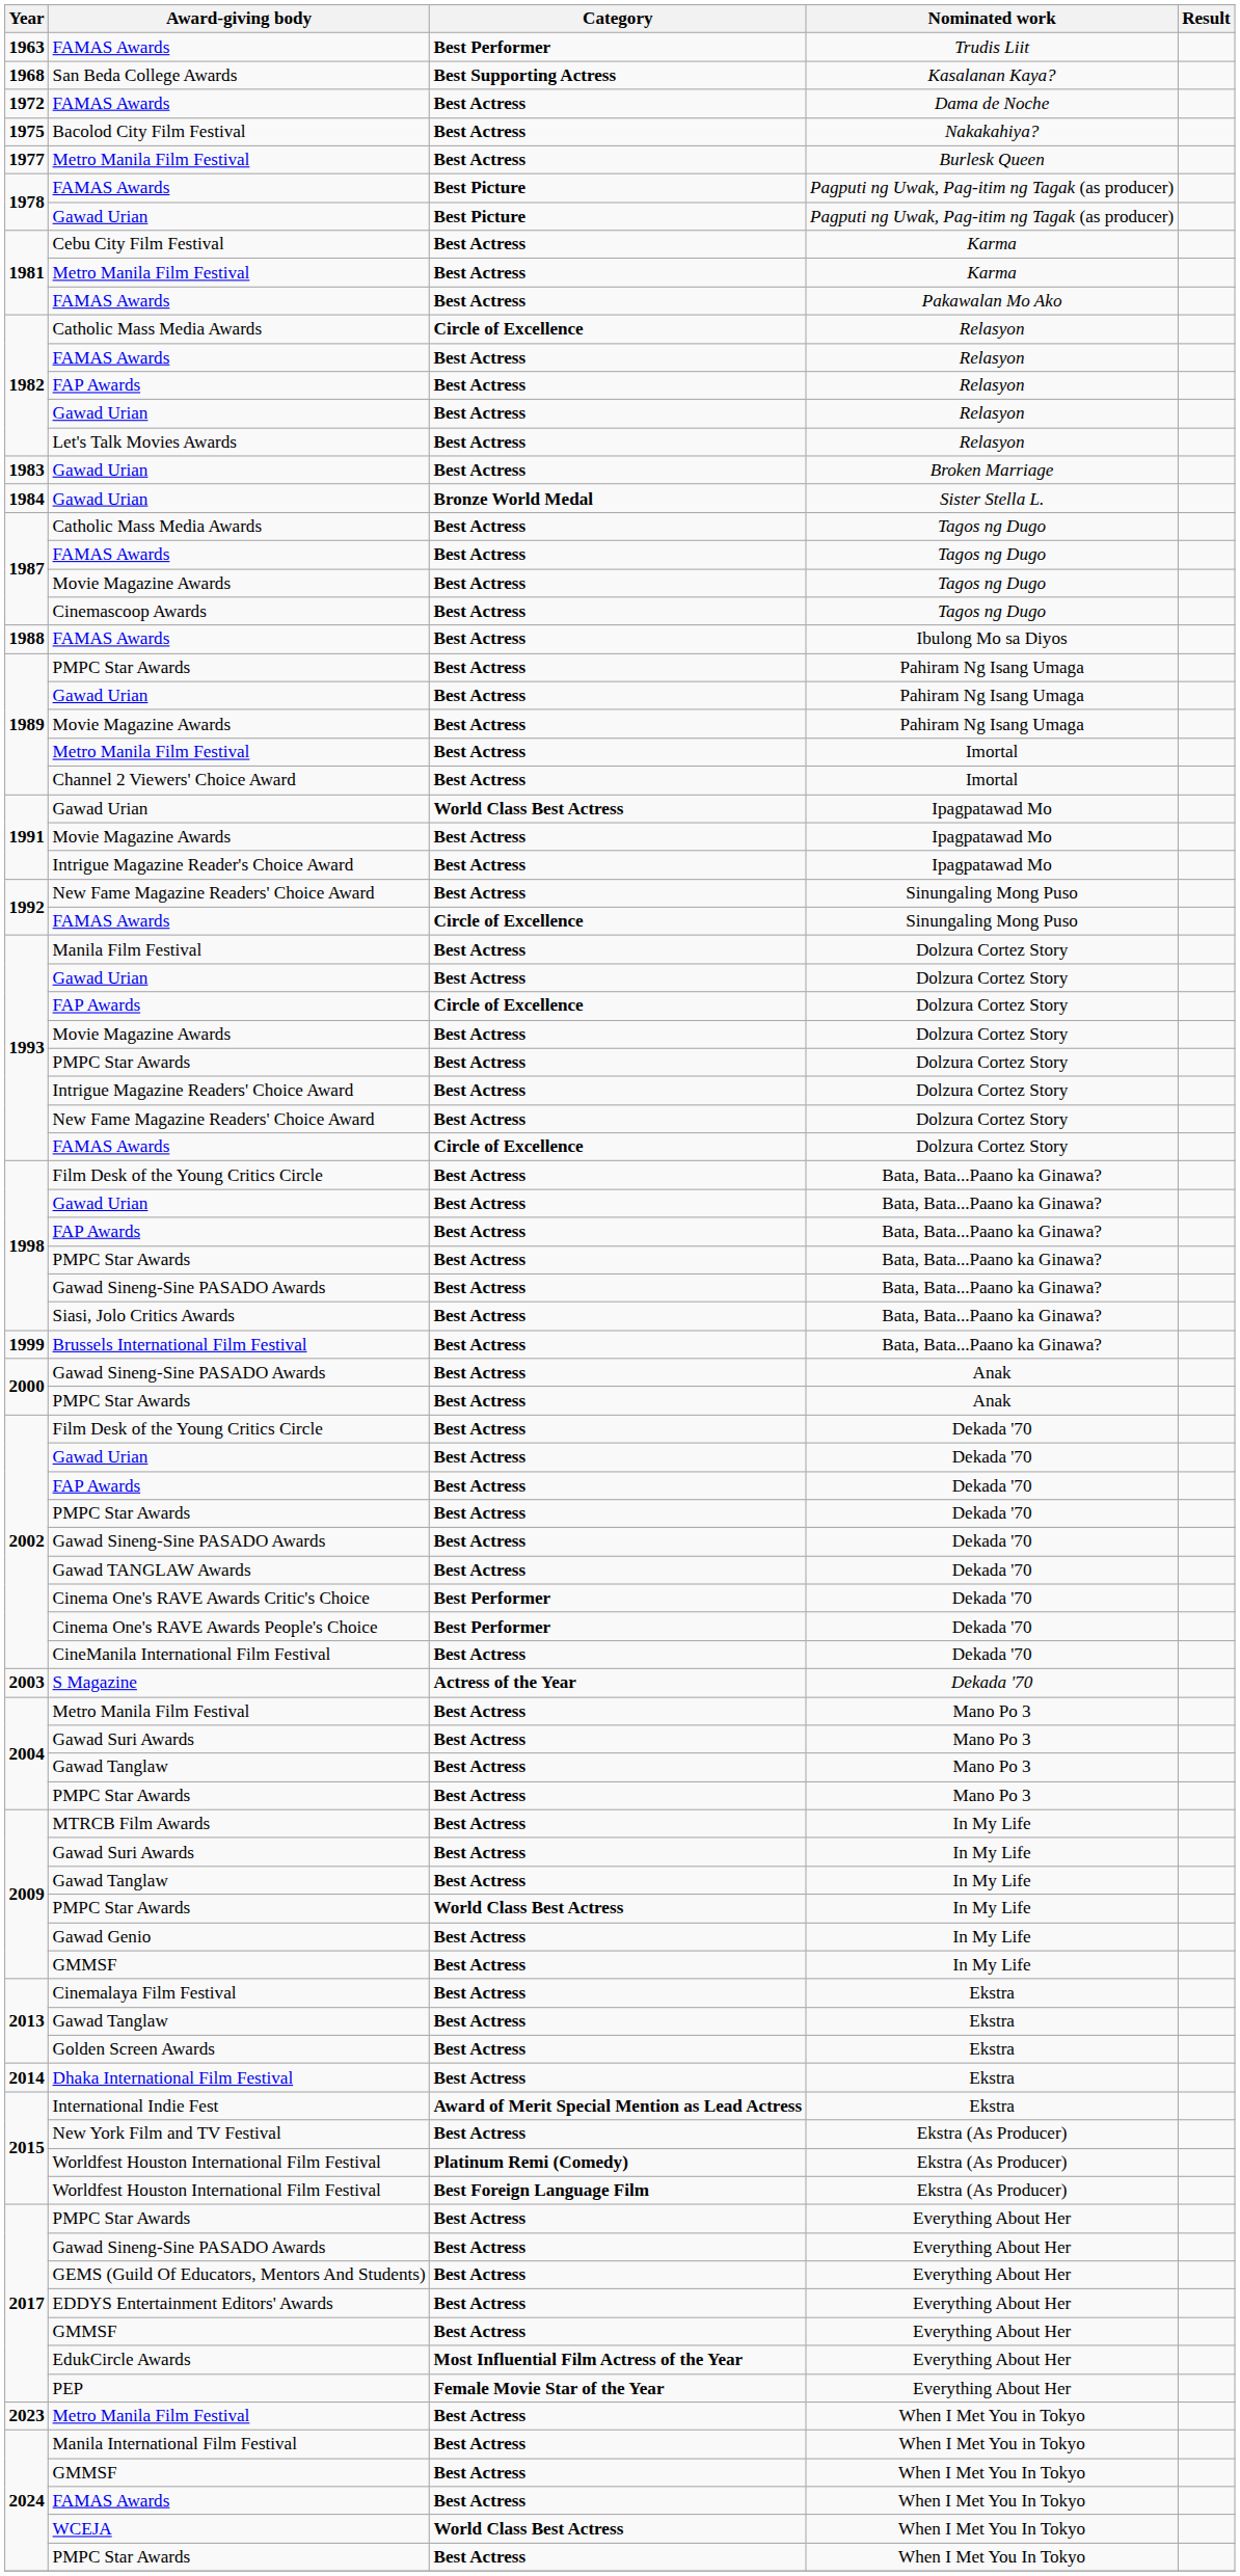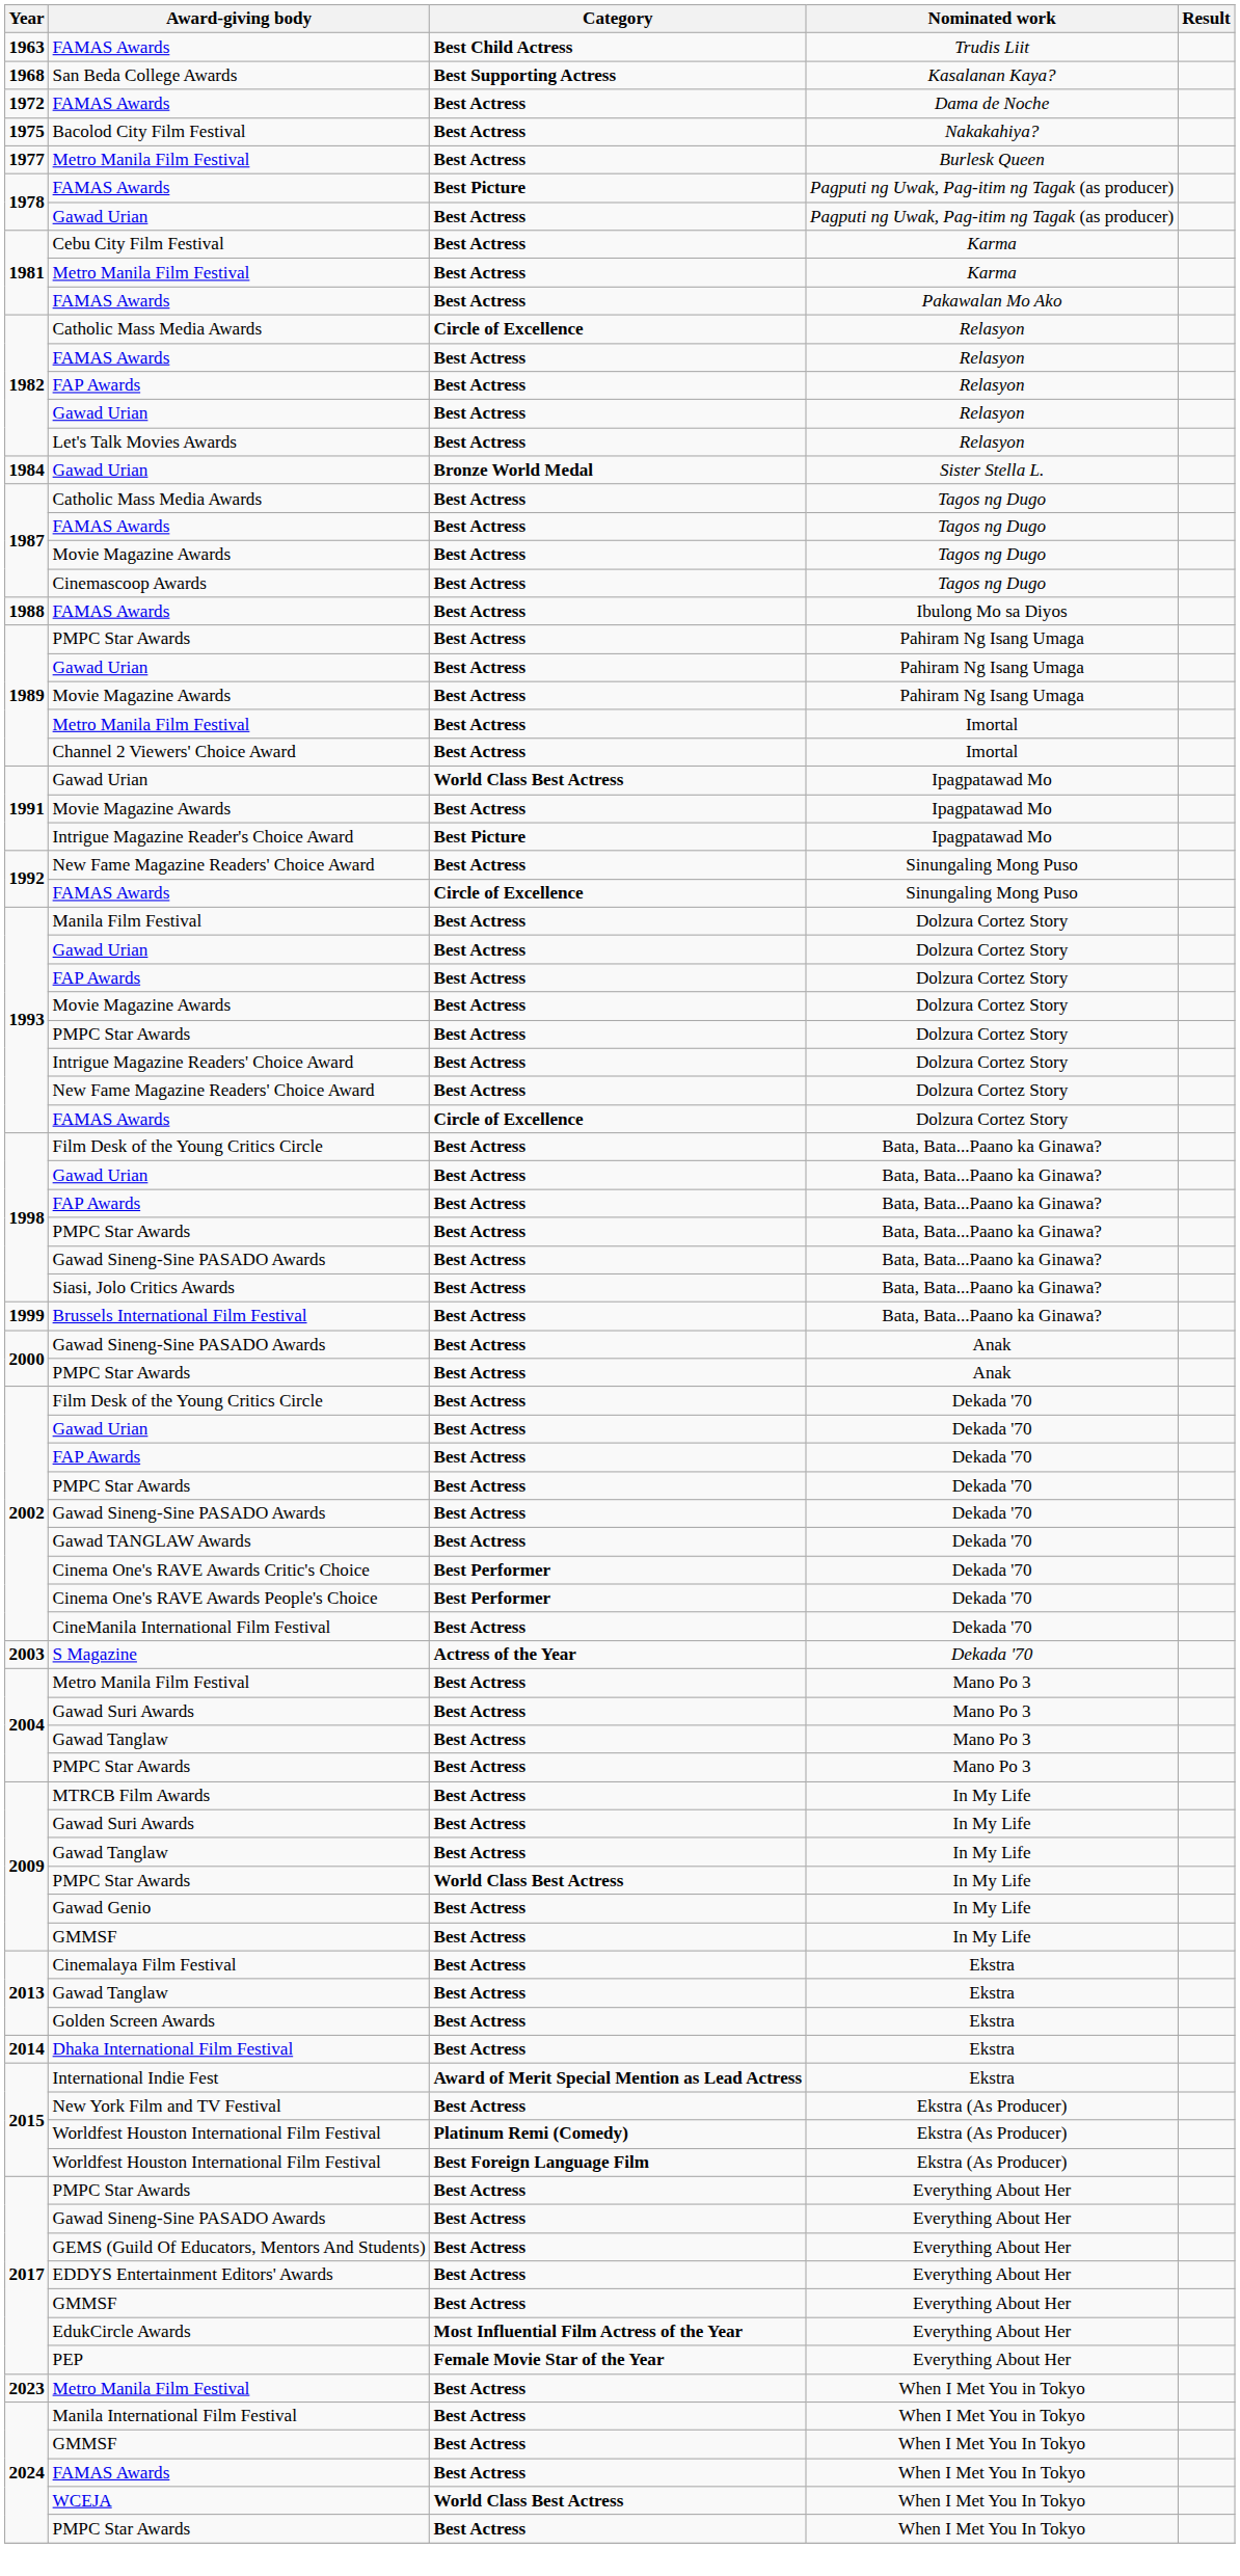1963 / FAMAS Awards | Category: Best Performer -> Best Child Actress
1978 / Gawad Urian | Category: Best Picture -> Best Actress
- row: 1983 | Gawad Urian | Best Actress | Broken Marriage
Intrigue Magazine Reader's Choice Award | Category: Best Actress -> Best Picture
1993 / FAP Awards | Category: Circle of Excellence -> Best Actress
